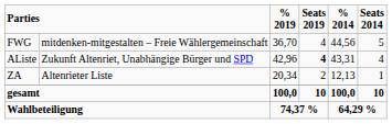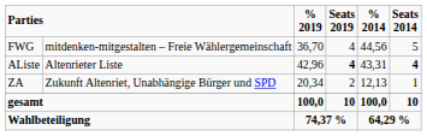AListe | column 2: Zukunft Altenriet, Unabhängige Bürger und SPD -> Altenrieter Liste
AListe | Seats 2014: normal -> bold
ZA | column 2: Altenrieter Liste -> Zukunft Altenriet, Unabhängige Bürger und SPD
